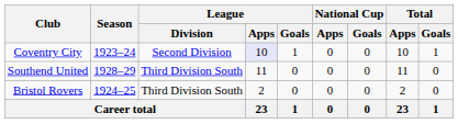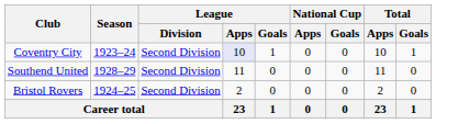Southend United | League / Division: Third Division South -> Second Division
Bristol Rovers | League / Division: Third Division South -> Second Division
